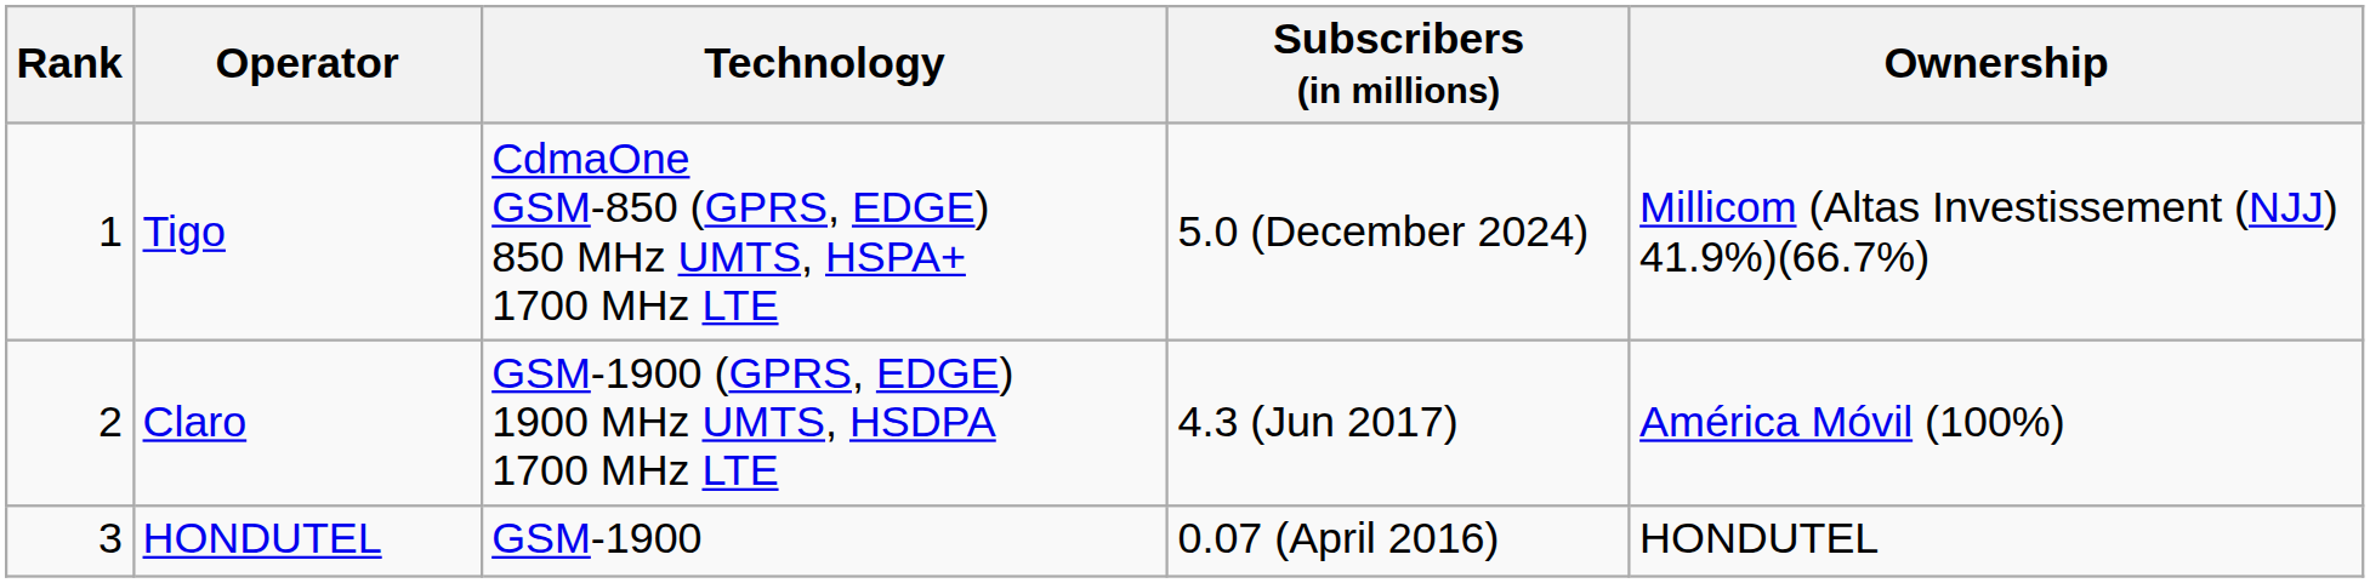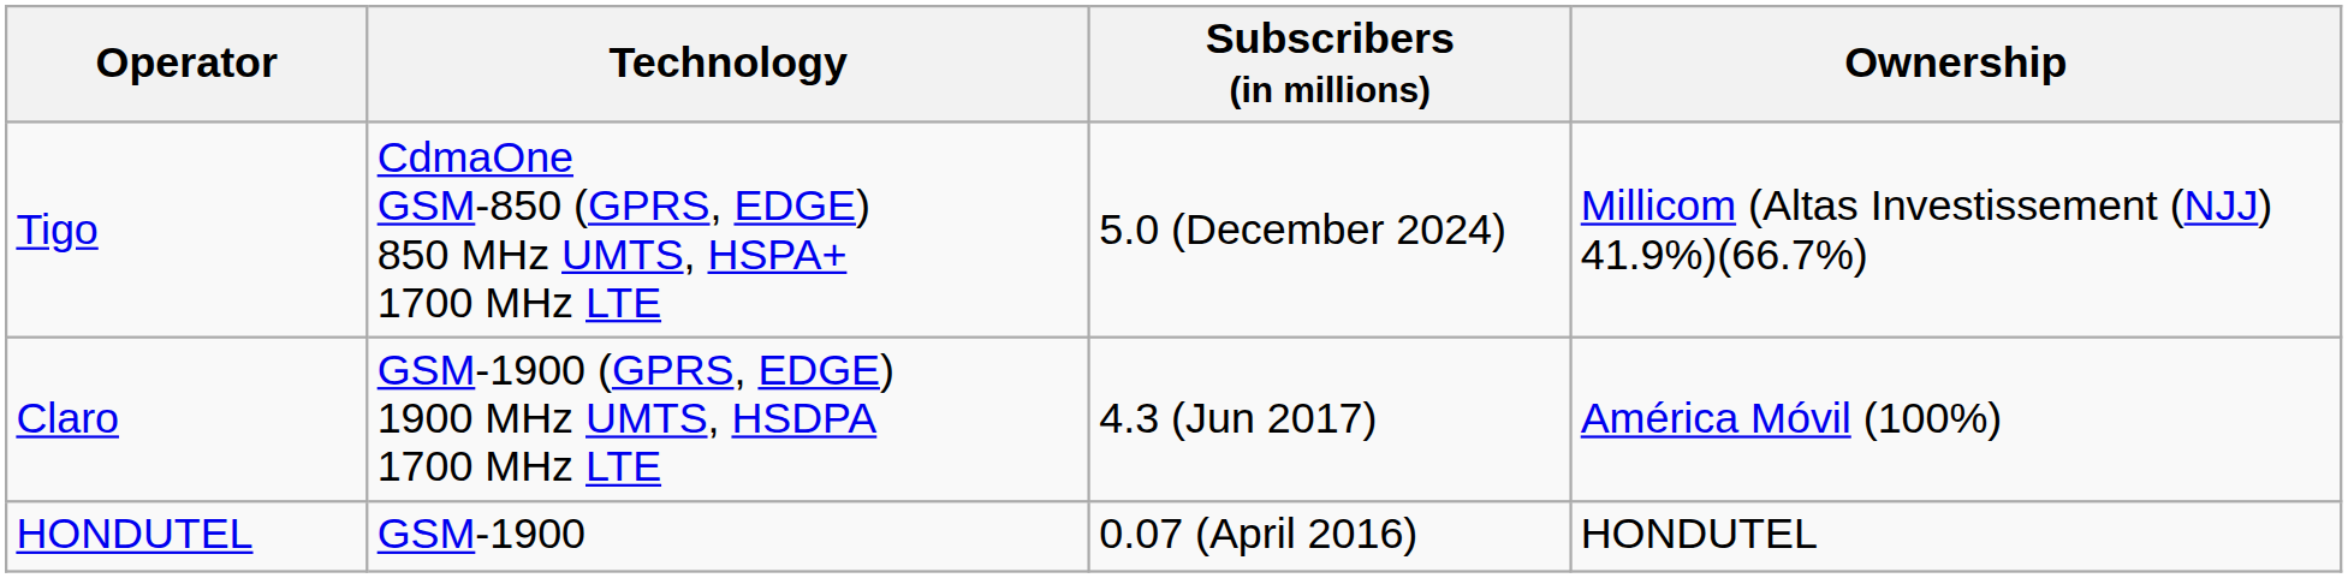- column: Rank | 1 | 2 | 3
